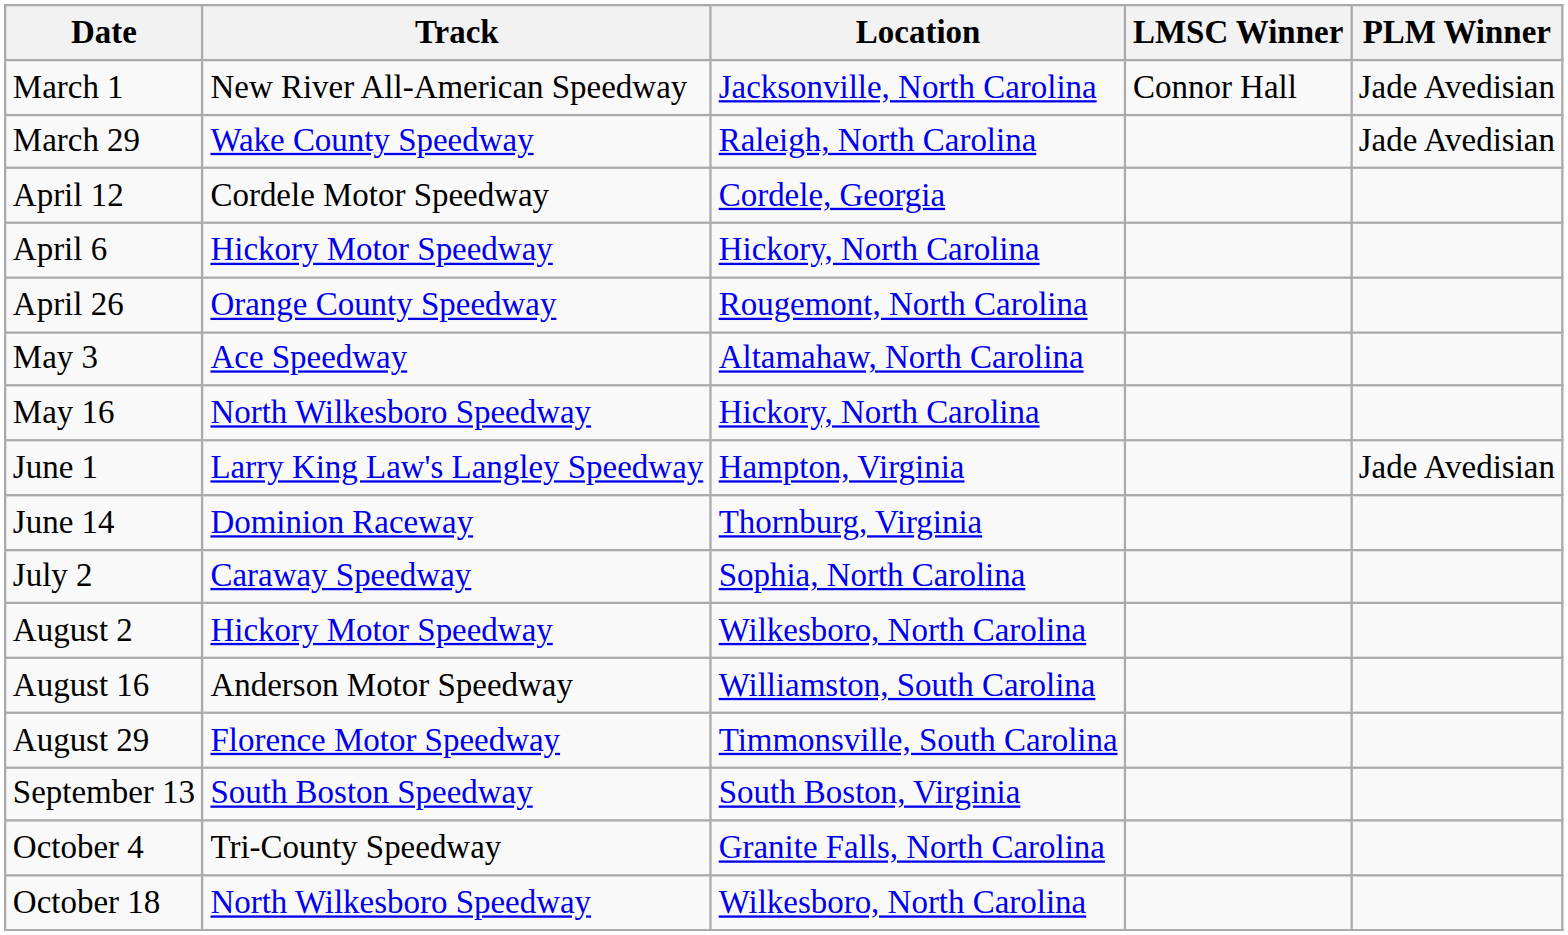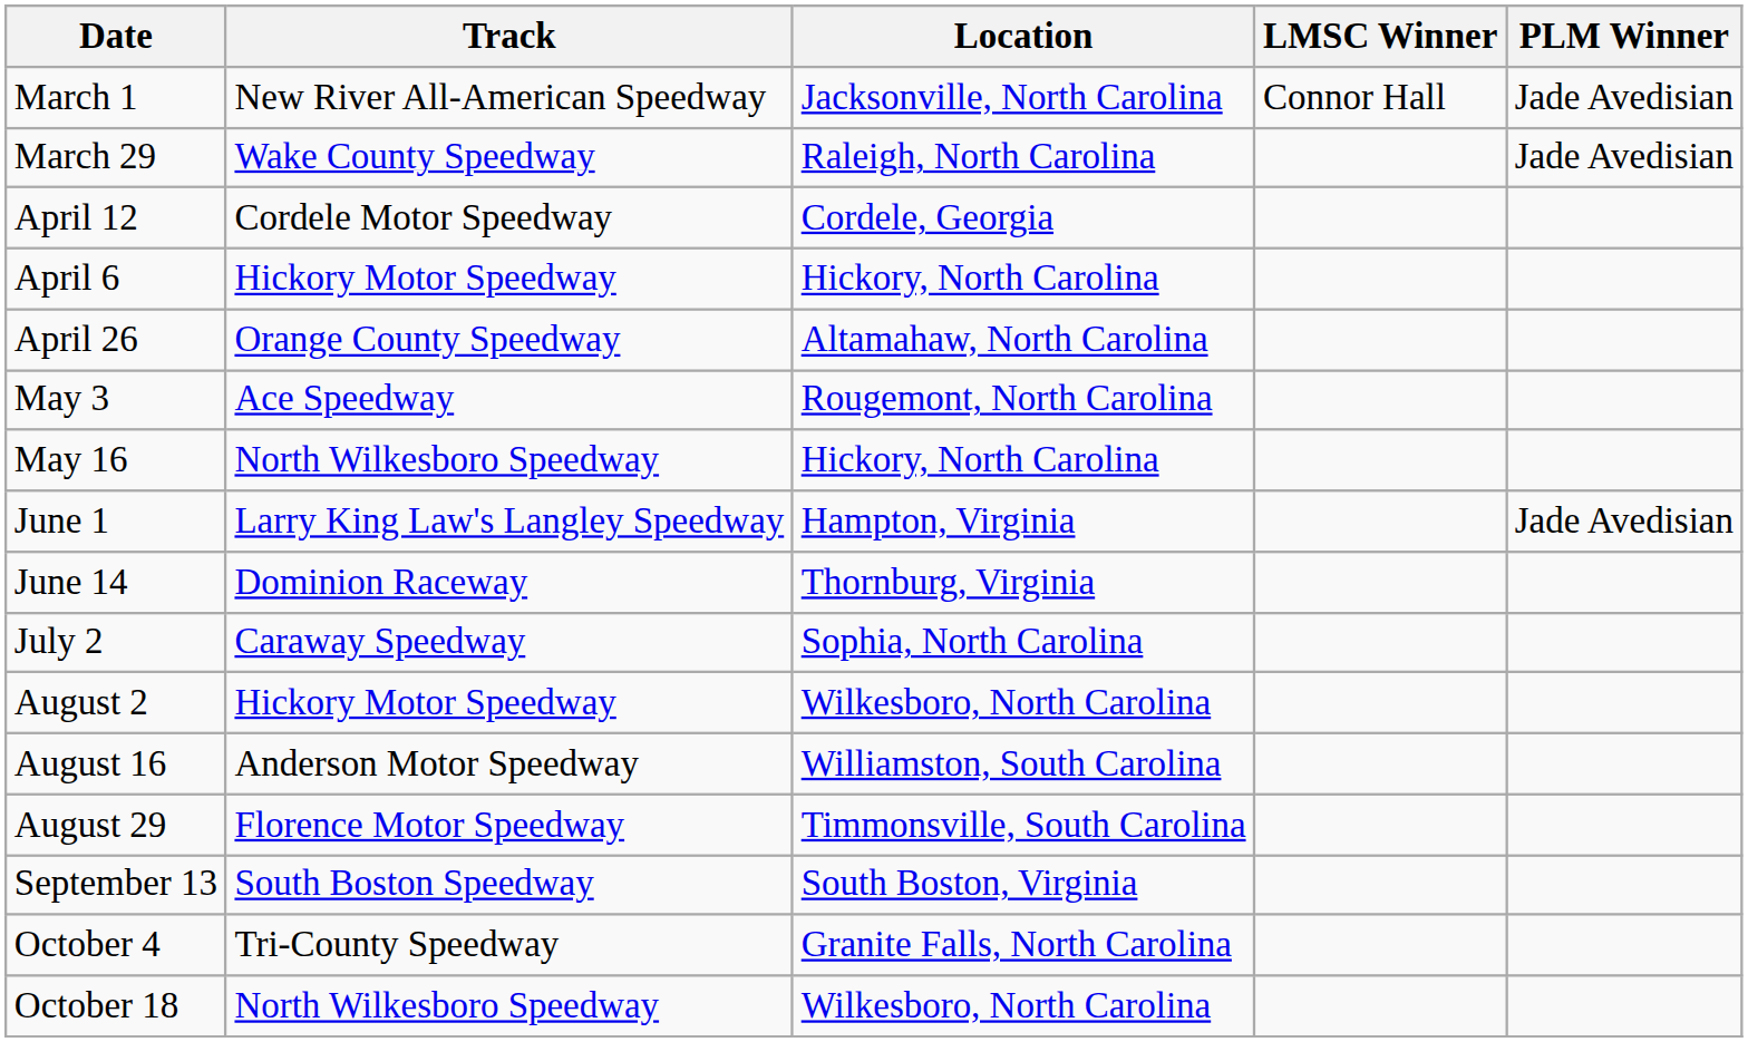April 26 | Location: Rougemont, North Carolina -> Altamahaw, North Carolina
May 3 | Location: Altamahaw, North Carolina -> Rougemont, North Carolina
